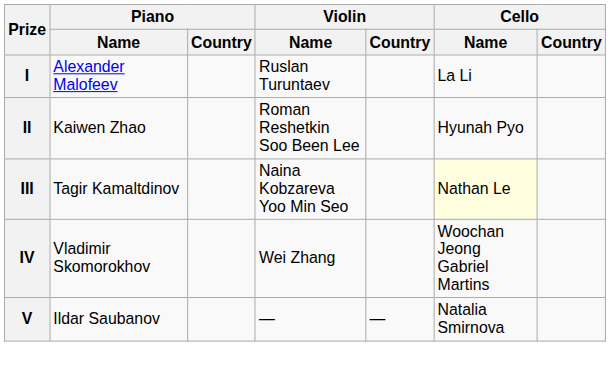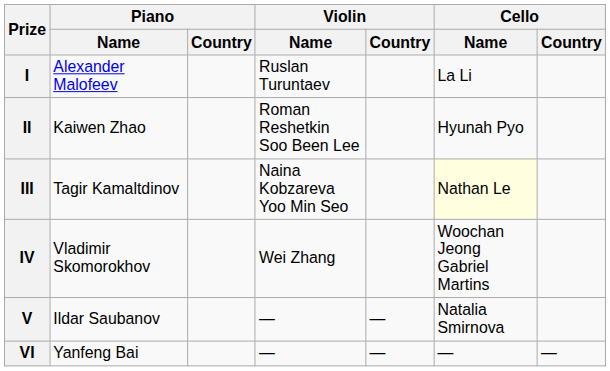+ row: VI | Yanfeng Bai | — | — | — | —
